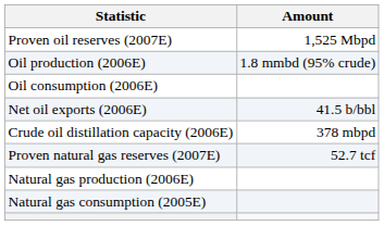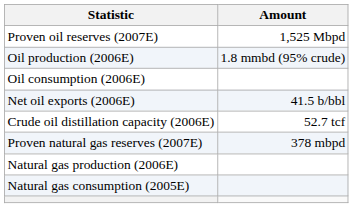Crude oil distillation capacity (2006E) | Amount: 378 mbpd -> 52.7 tcf
Proven natural gas reserves (2007E) | Amount: 52.7 tcf -> 378 mbpd
